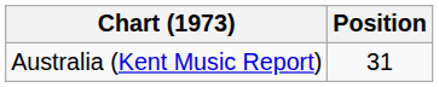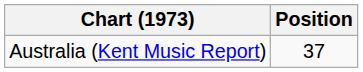Australia (Kent Music Report) | Position: 31 -> 37
